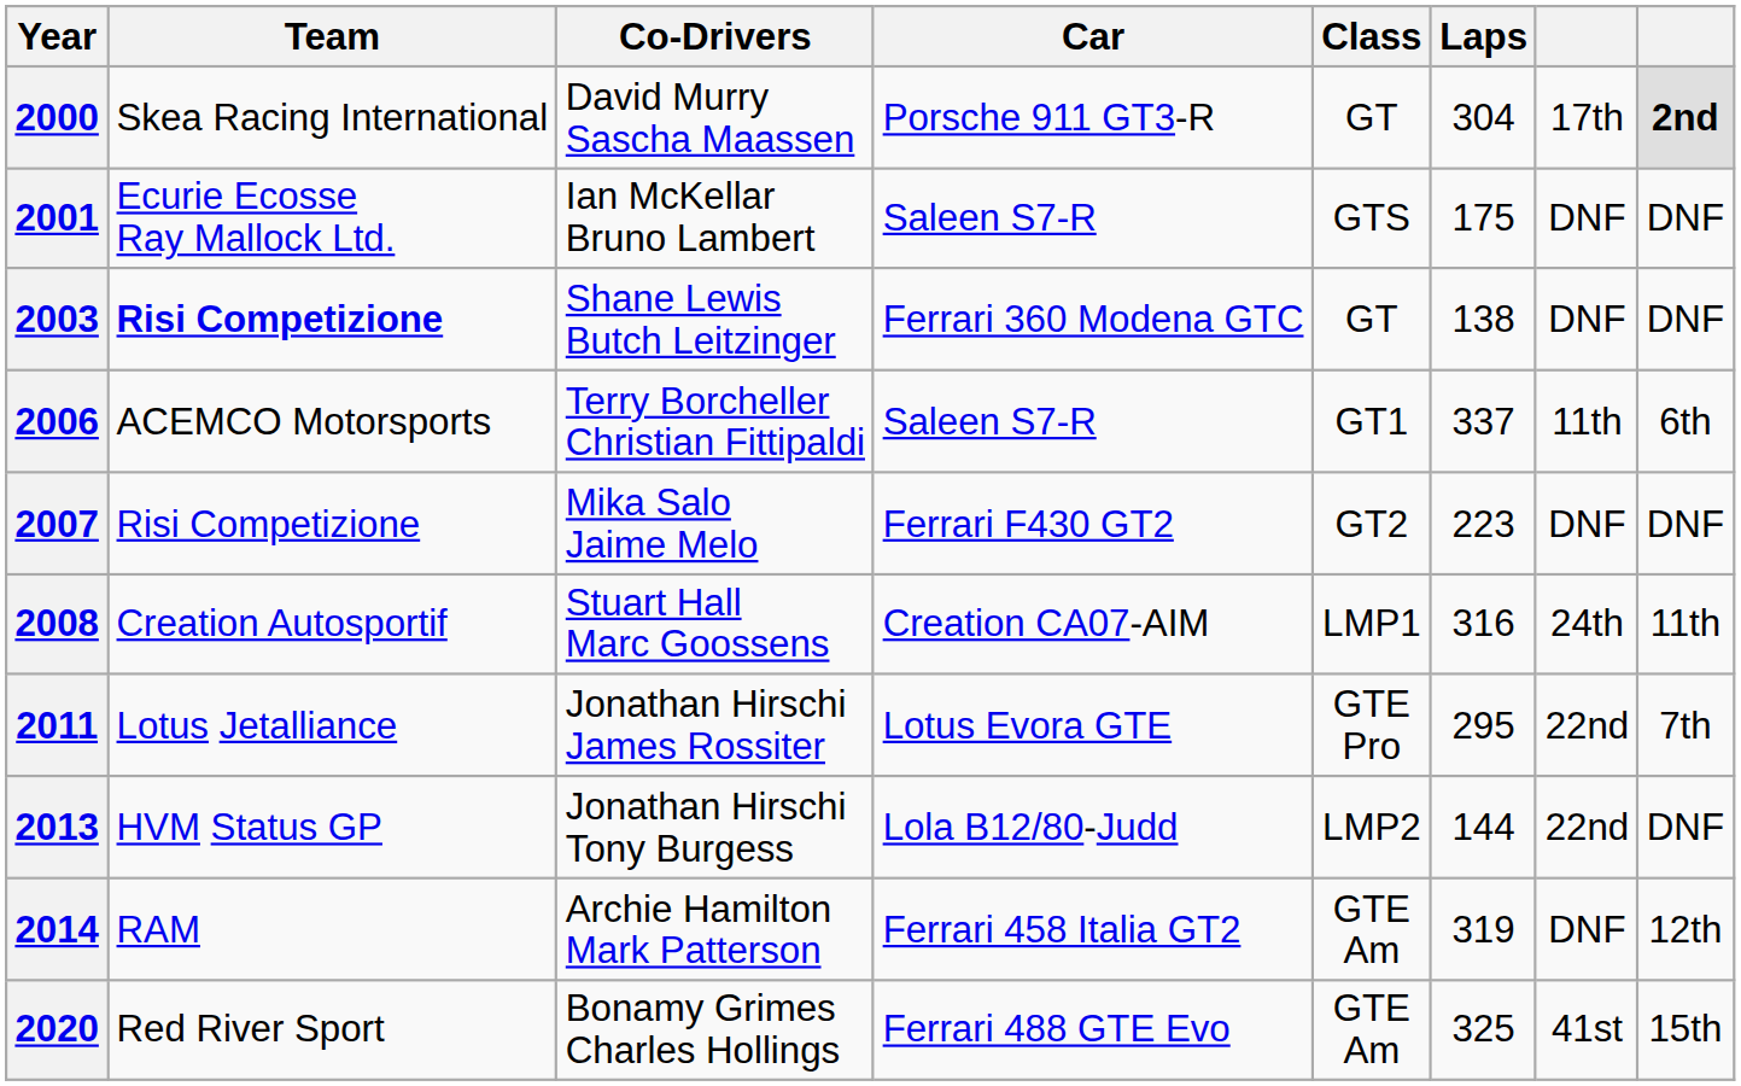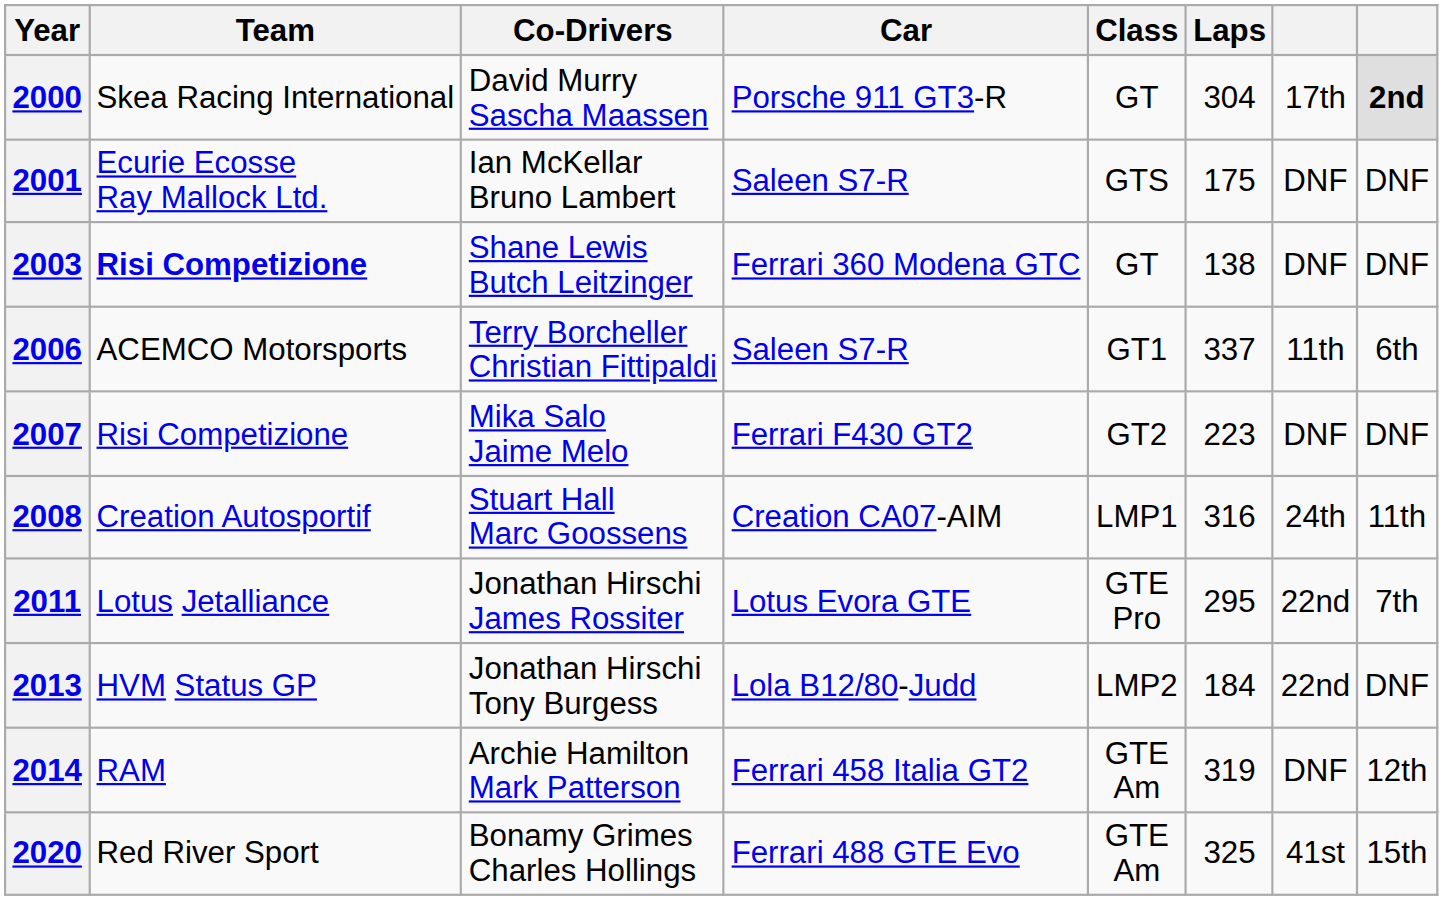2013 | Laps: 144 -> 184
